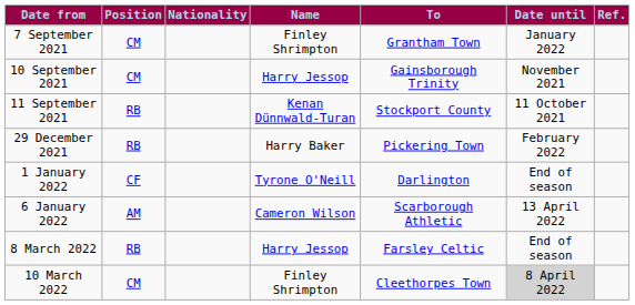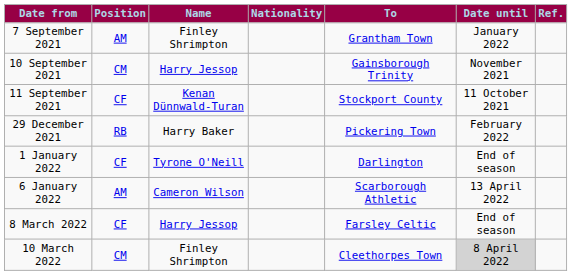columns swapped: Nationality <-> Name
7 September 2021 | Position: CM -> AM
11 September 2021 | Position: RB -> CF
8 March 2022 | Position: RB -> CF
